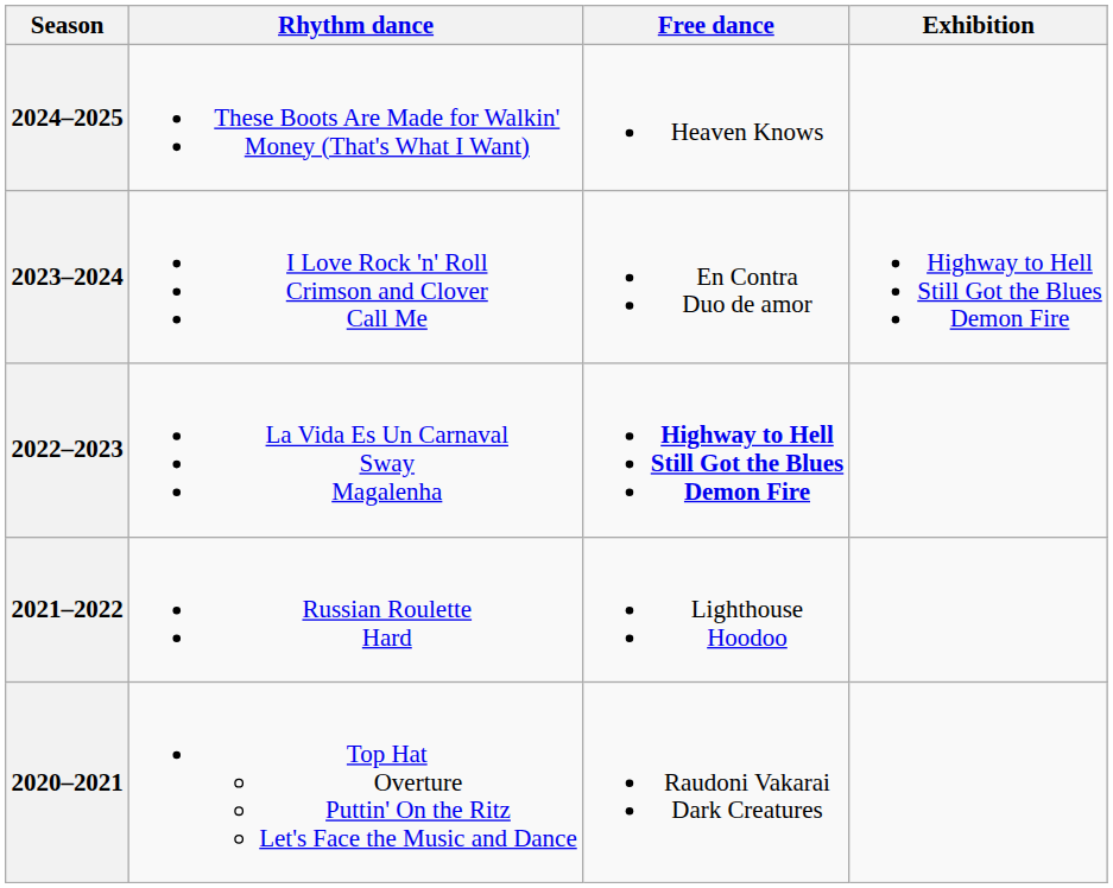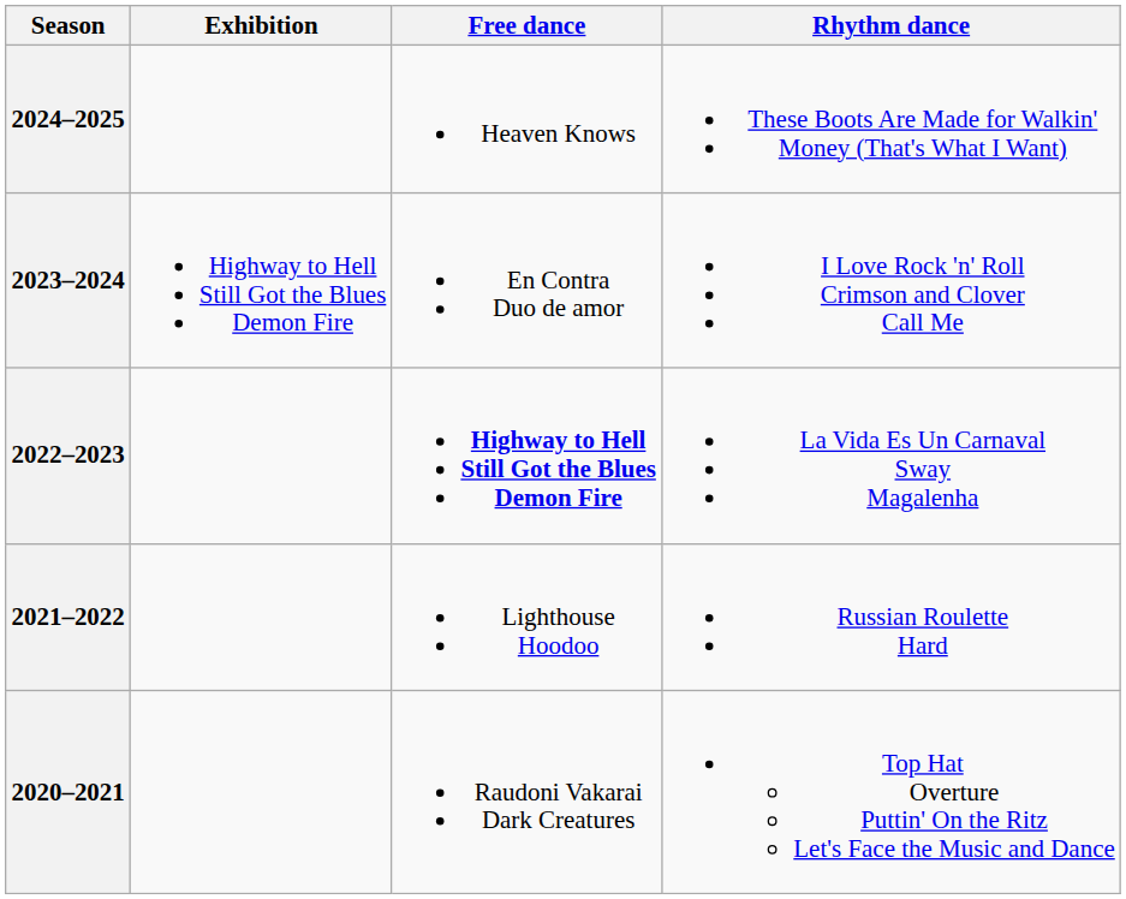columns swapped: Rhythm dance <-> Exhibition
